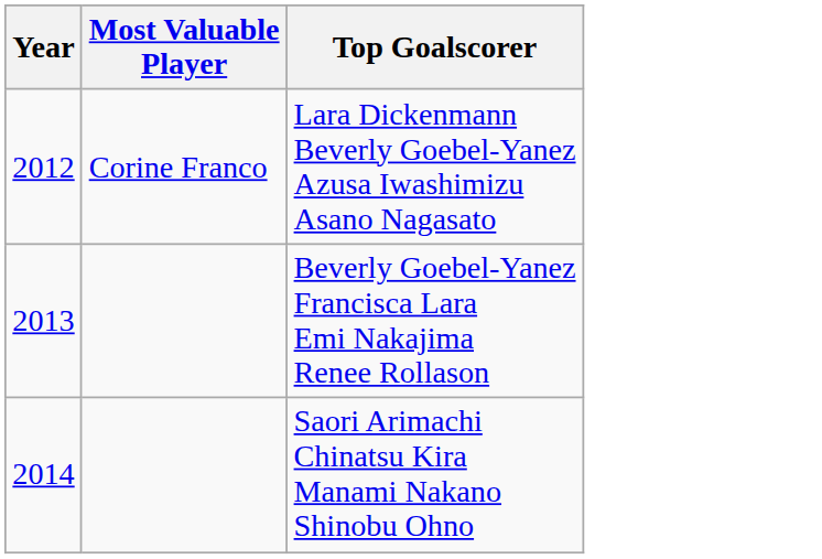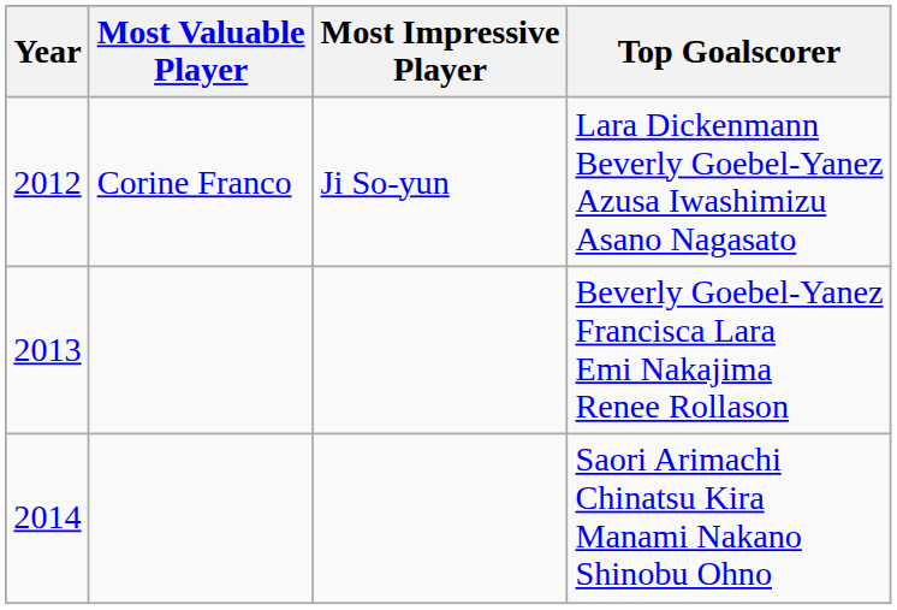+ column: Most Impressive Player | Ji So-yun
